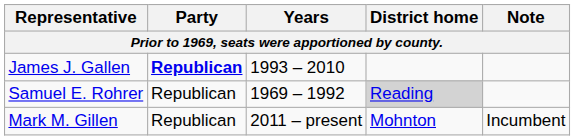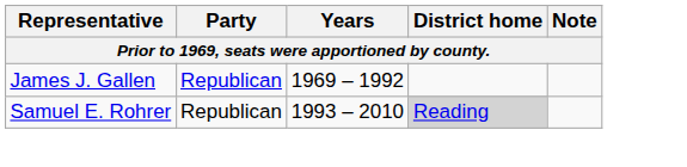James J. Gallen | Party: bold -> normal
James J. Gallen | Years: 1993 – 2010 -> 1969 – 1992
Samuel E. Rohrer | Years: 1969 – 1992 -> 1993 – 2010
- row: Mark M. Gillen | Republican | 2011 – present | Mohnton | Incumbent
